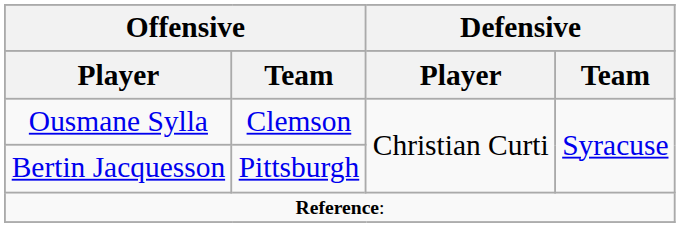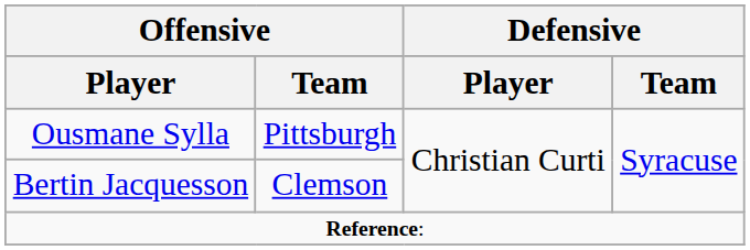Ousmane Sylla | Offensive / Team: Clemson -> Pittsburgh
Bertin Jacquesson | Offensive / Team: Pittsburgh -> Clemson
